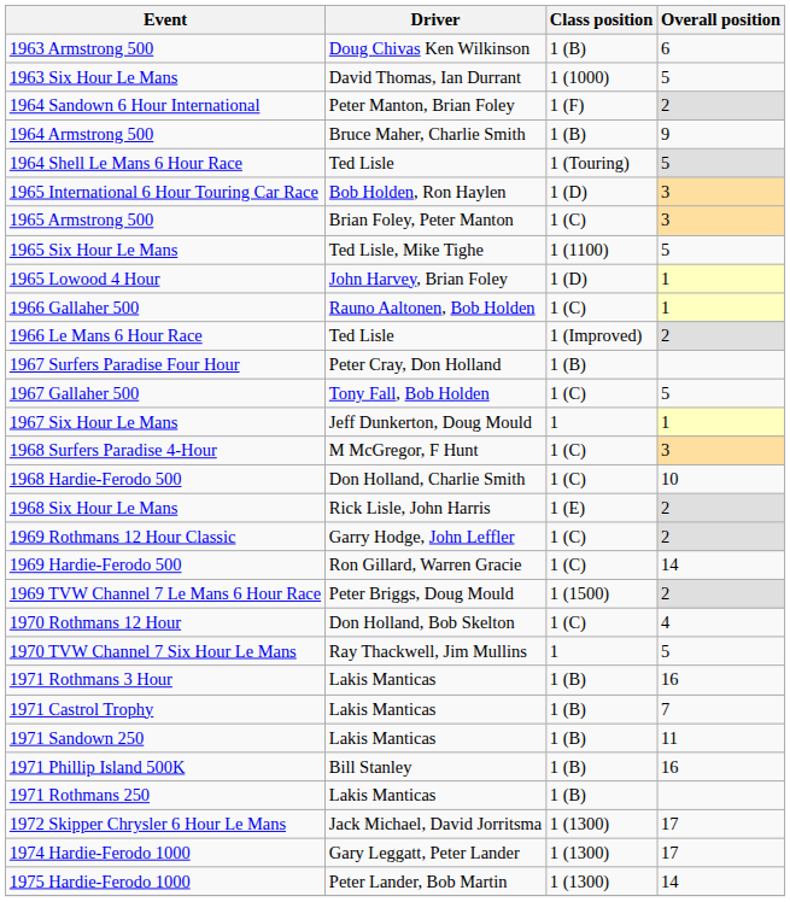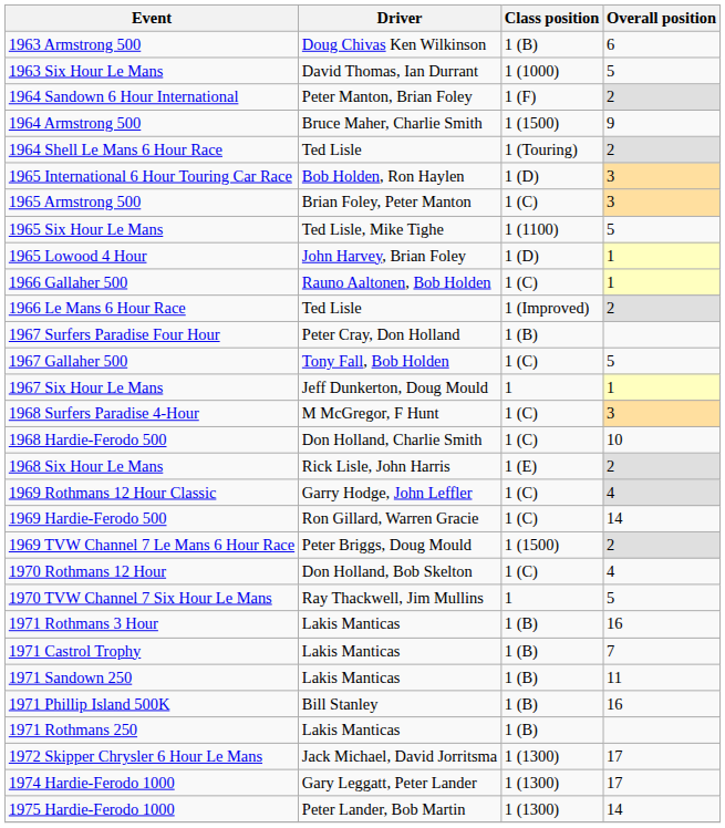1964 Armstrong 500 | Class position: 1 (B) -> 1 (1500)
1964 Shell Le Mans 6 Hour Race | Overall position: 5 -> 2
1969 Rothmans 12 Hour Classic | Overall position: 2 -> 4
